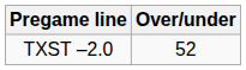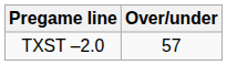TXST –2.0 | Over/under: 52 -> 57
